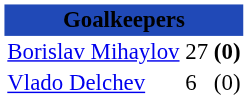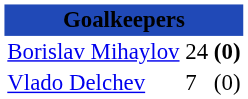Borislav Mihaylov | column 2: 27 -> 24
Vlado Delchev | column 2: 6 -> 7
